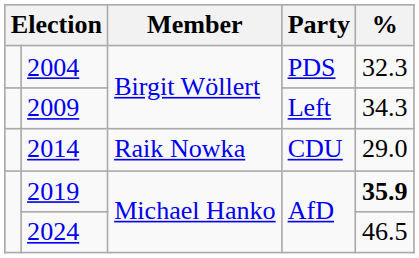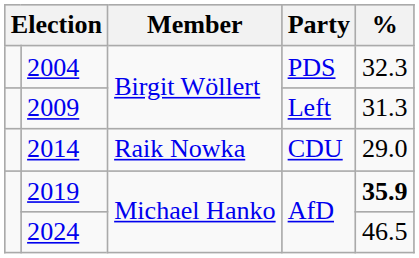2009 | %: 34.3 -> 31.3
